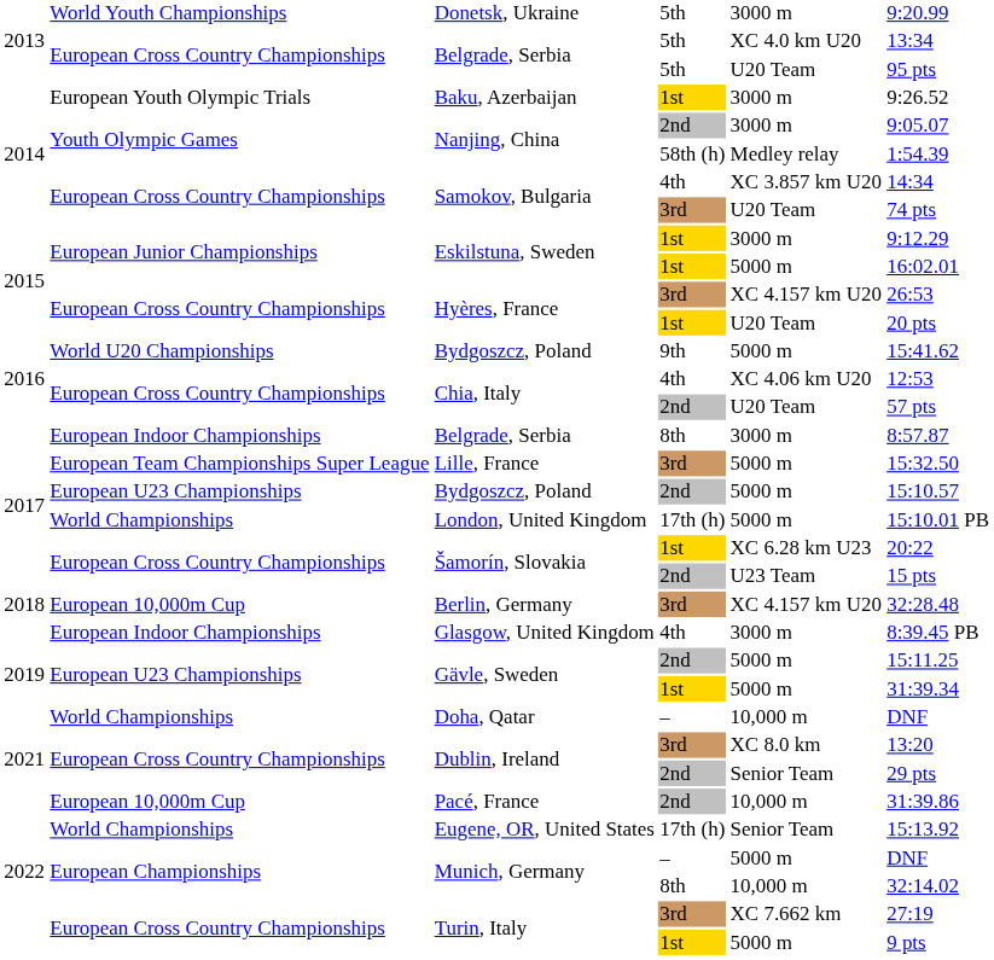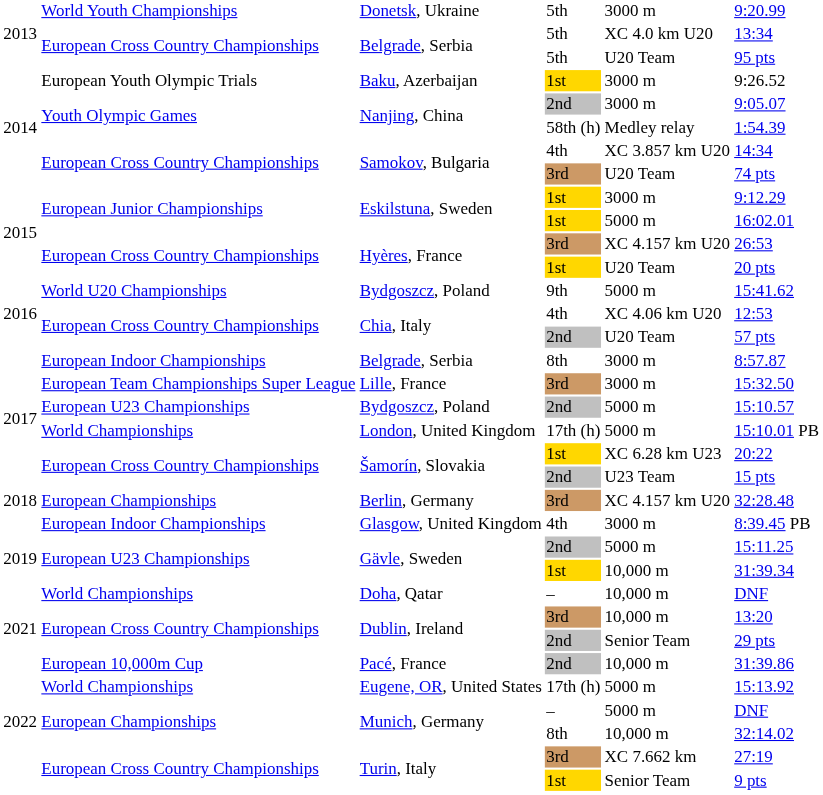Lille, France | column 5: 5000 m -> 3000 m
Berlin, Germany | column 2: European 10,000m Cup -> European Championships
Gävle, Sweden / 1st | column 5: 5000 m -> 10,000 m
Dublin, Ireland / 3rd | column 5: XC 8.0 km -> 10,000 m
Eugene, OR, United States | column 5: Senior Team -> 5000 m
Turin, Italy / 1st | column 5: 5000 m -> Senior Team
